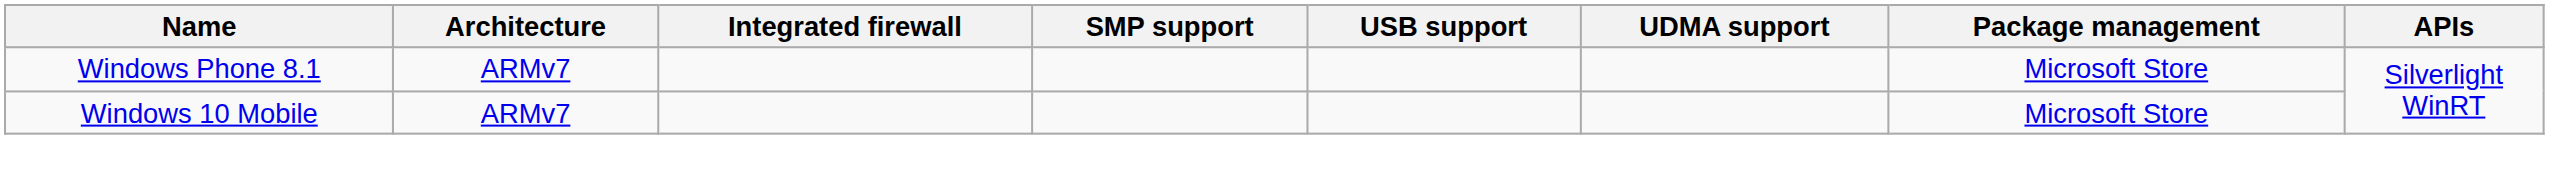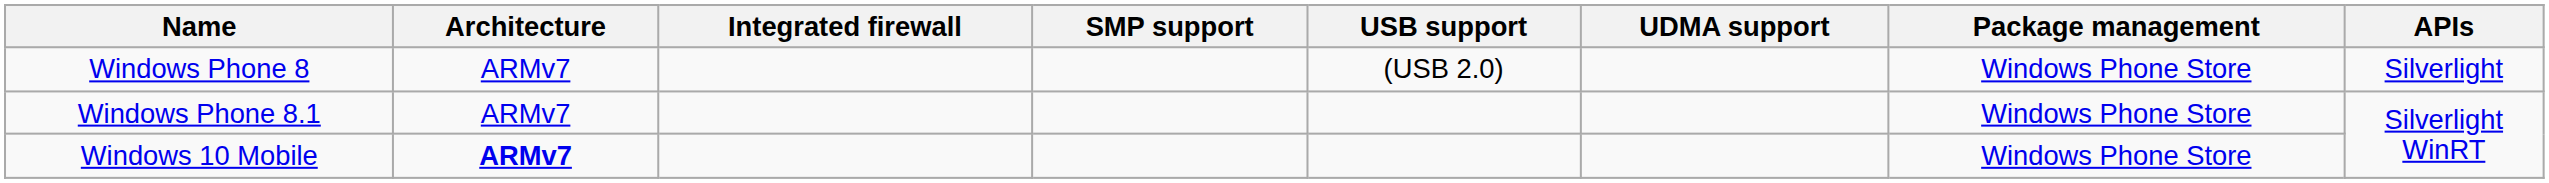+ row: Windows Phone 8 | ARMv7 | (USB 2.0) | Windows Phone Store | Silverlight
Windows Phone 8.1 | Package management: Microsoft Store -> Windows Phone Store
Windows 10 Mobile | Architecture: normal -> bold
Windows 10 Mobile | Package management: Microsoft Store -> Windows Phone Store
